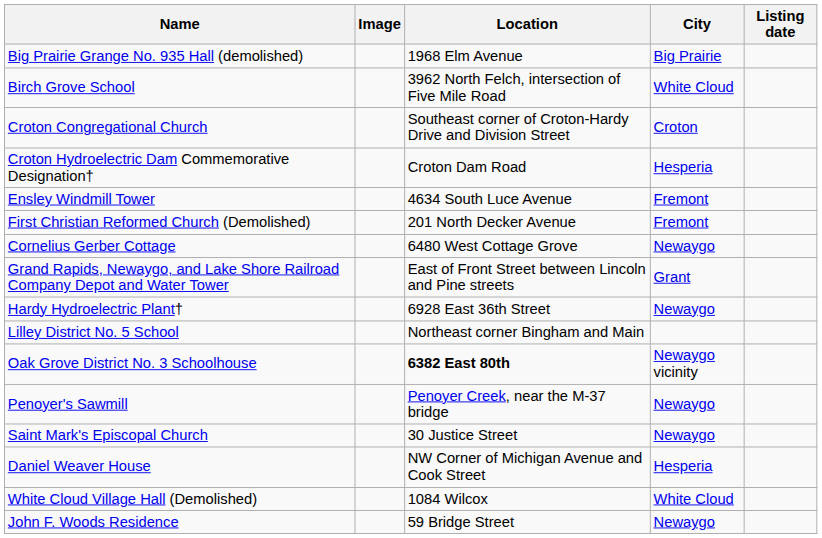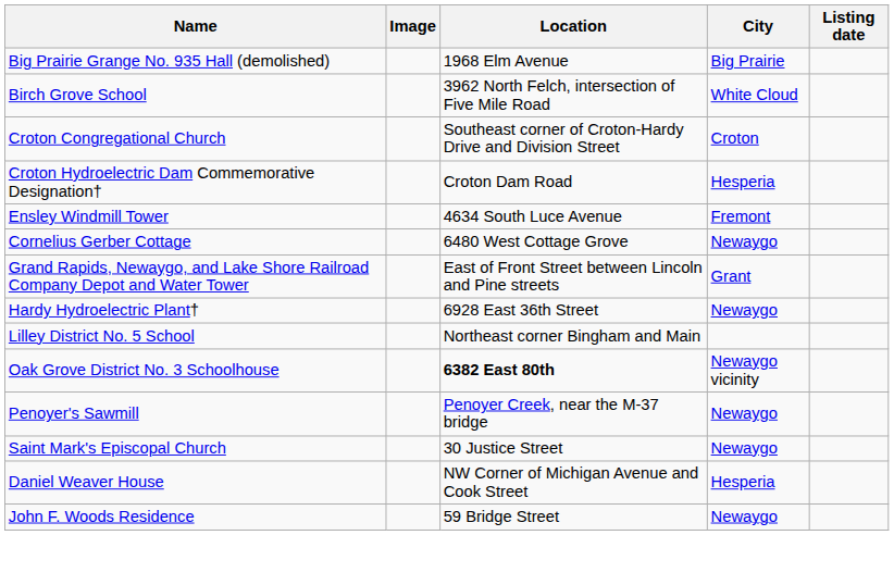- row: First Christian Reformed Church (Demolished) | 201 North Decker Avenue | Fremont
- row: White Cloud Village Hall (Demolished) | 1084 Wilcox | White Cloud
